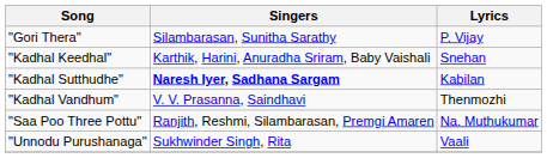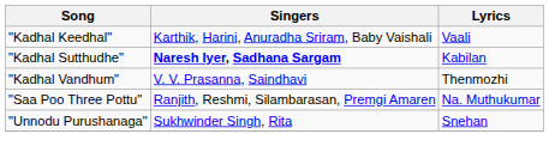- row: "Gori Thera" | Silambarasan, Sunitha Sarathy | P. Vijay
"Kadhal Keedhal" | Lyrics: Snehan -> Vaali
"Unnodu Purushanaga" | Lyrics: Vaali -> Snehan
